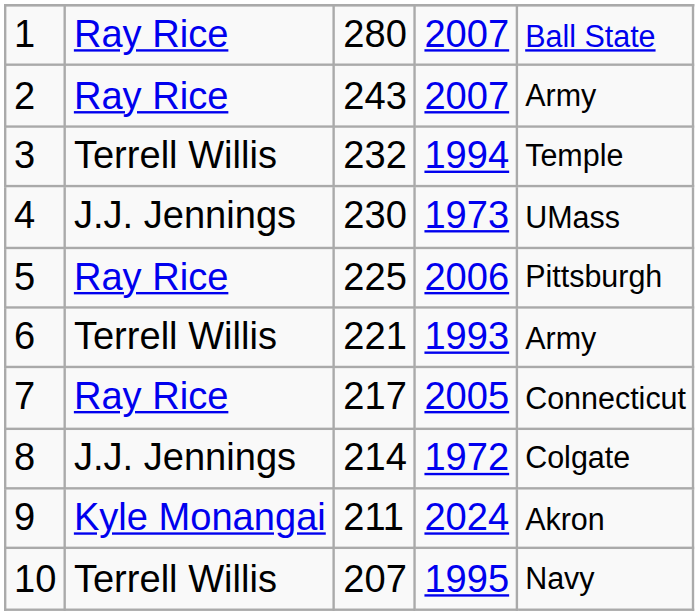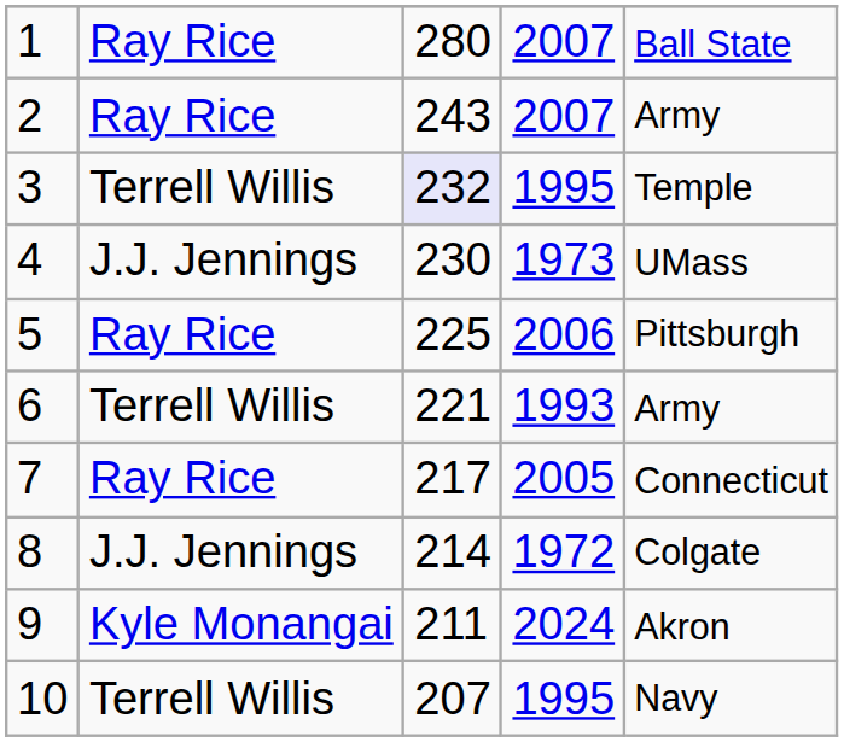3 | column 3: no background -> lavender background
3 | column 4: 1994 -> 1995
